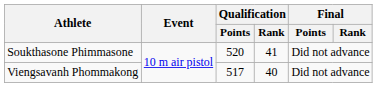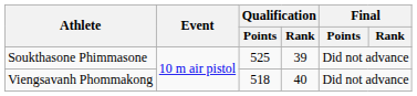Soukthasone Phimmasone | Qualification / Points: 520 -> 525
Soukthasone Phimmasone | Qualification / Rank: 41 -> 39
Viengsavanh Phommakong | Qualification / Points: 517 -> 518
